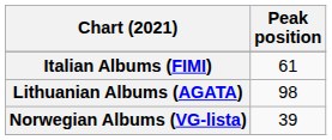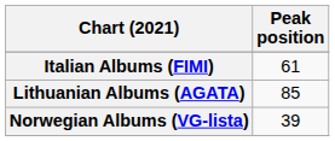Lithuanian Albums (AGATA) | Peak position: 98 -> 85
